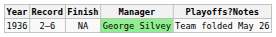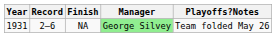NA | Year: 1936 -> 1931
